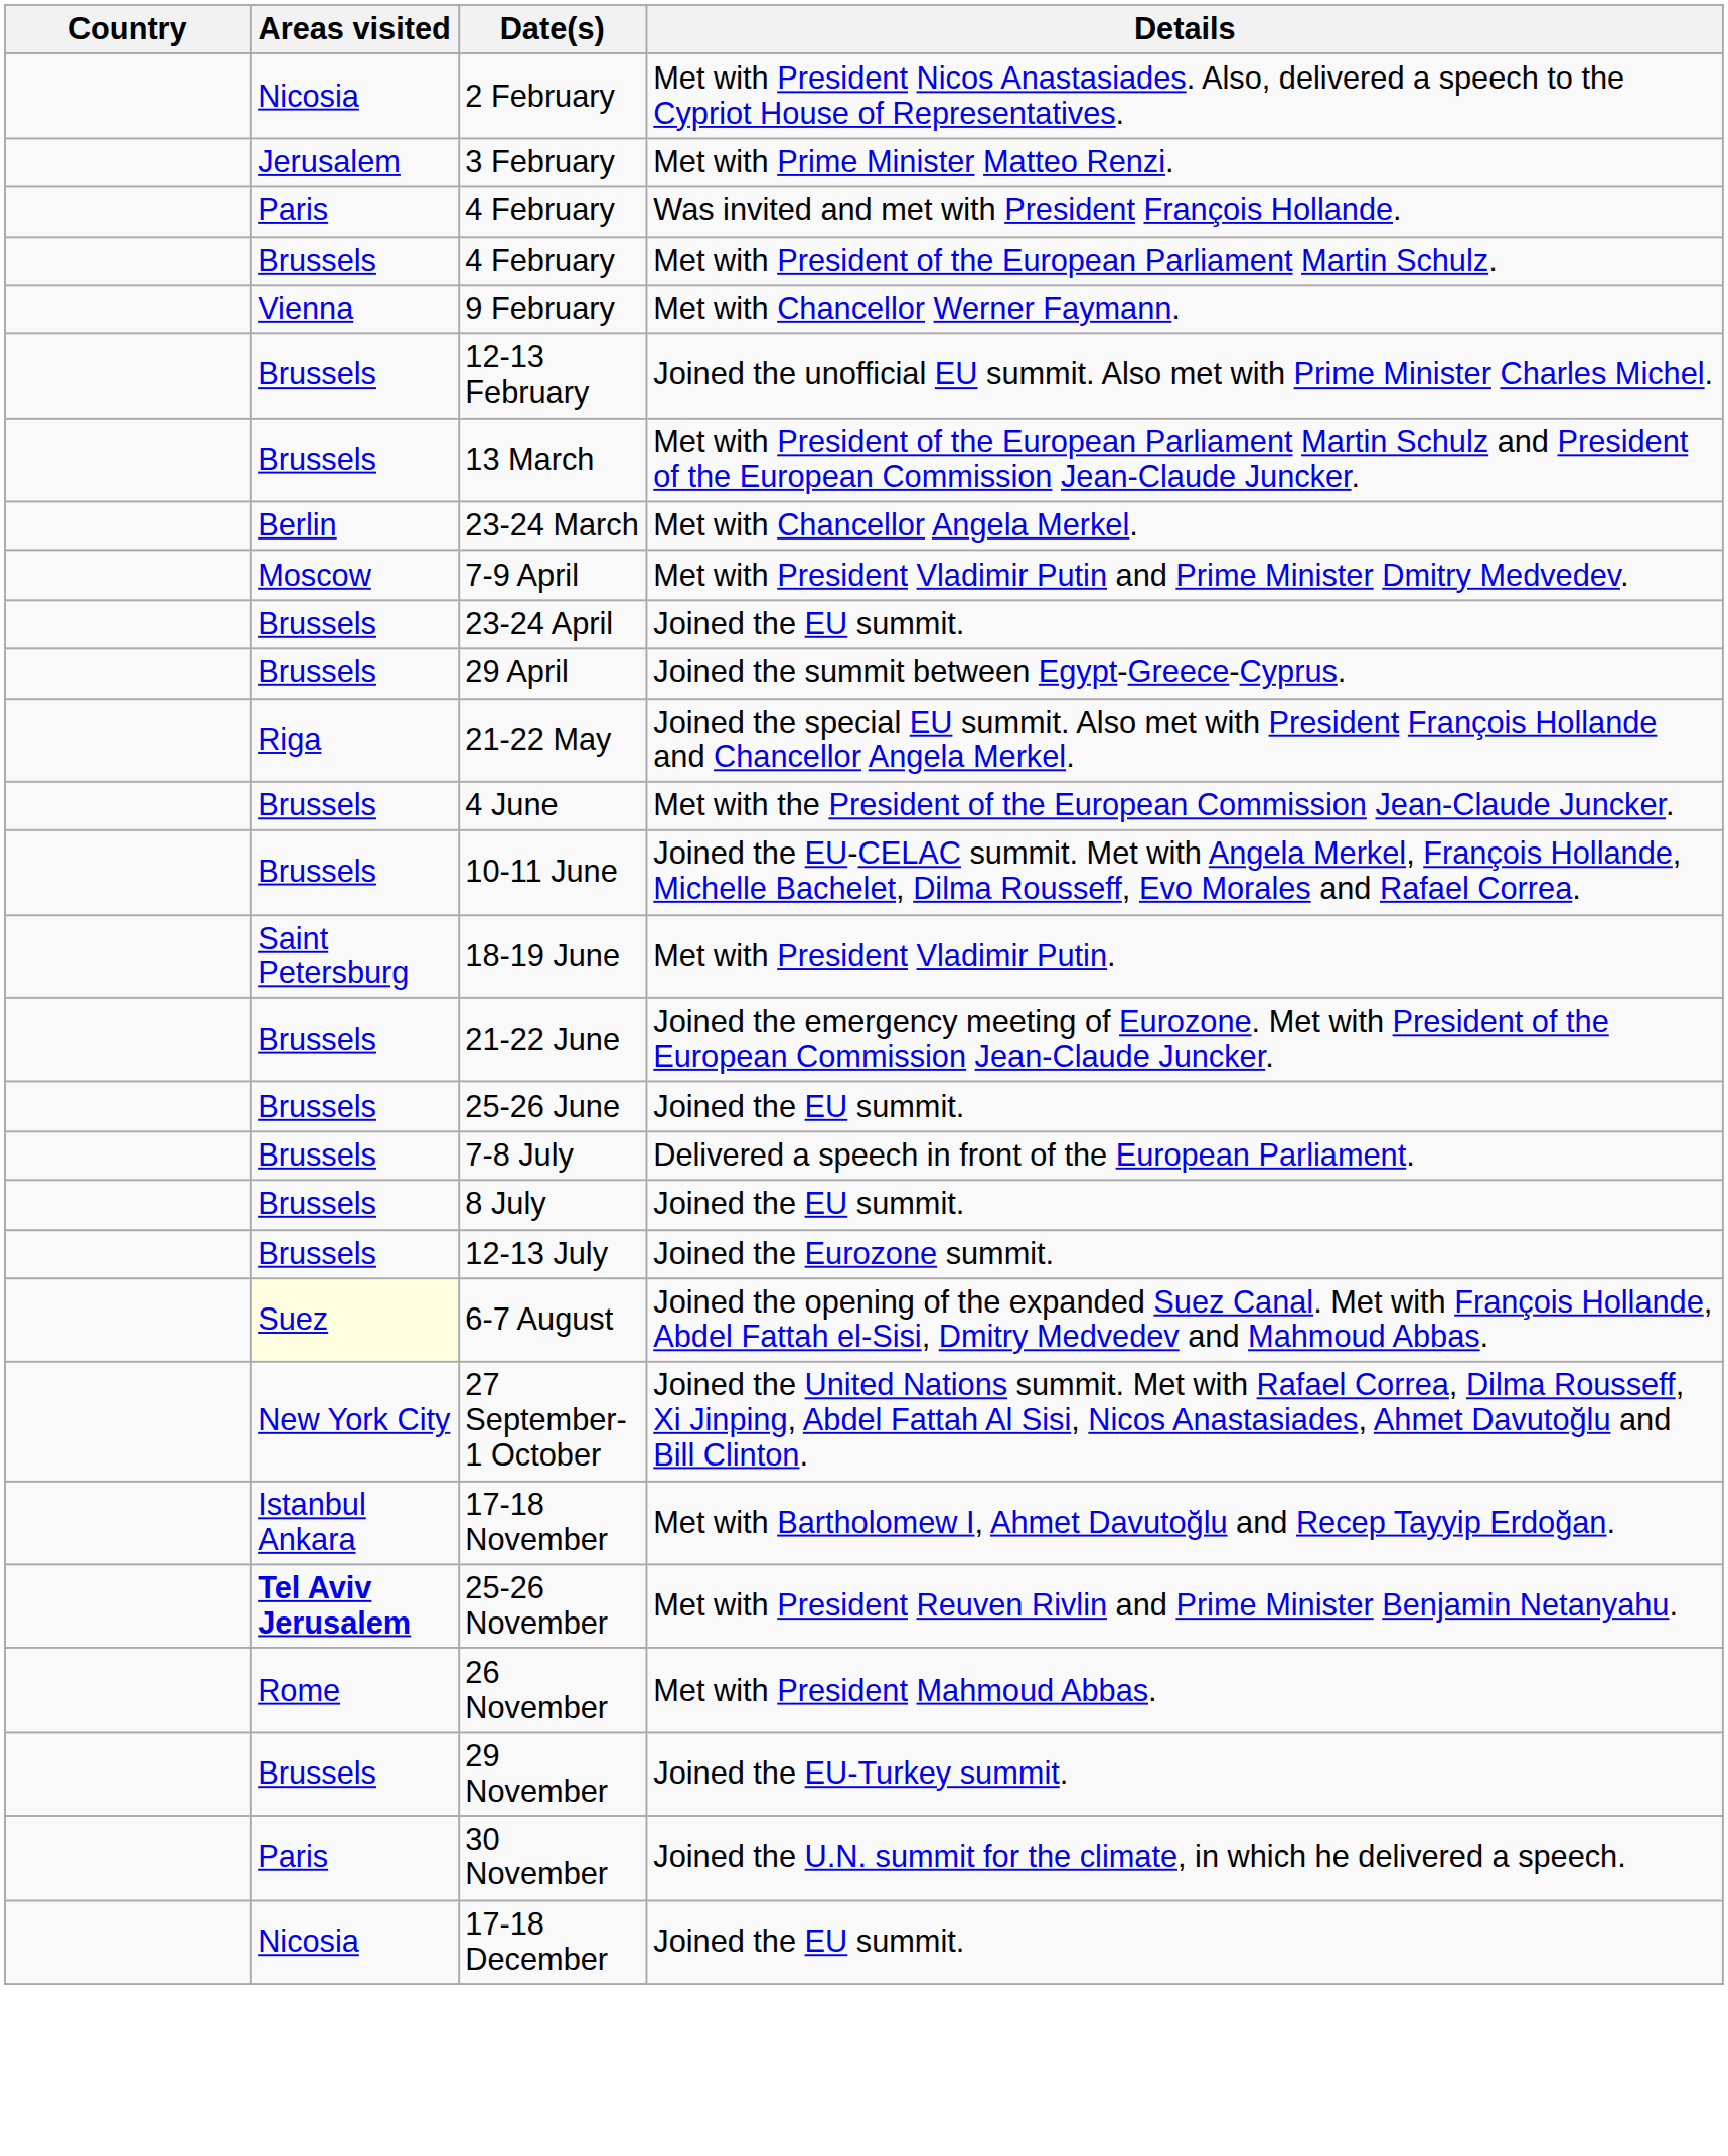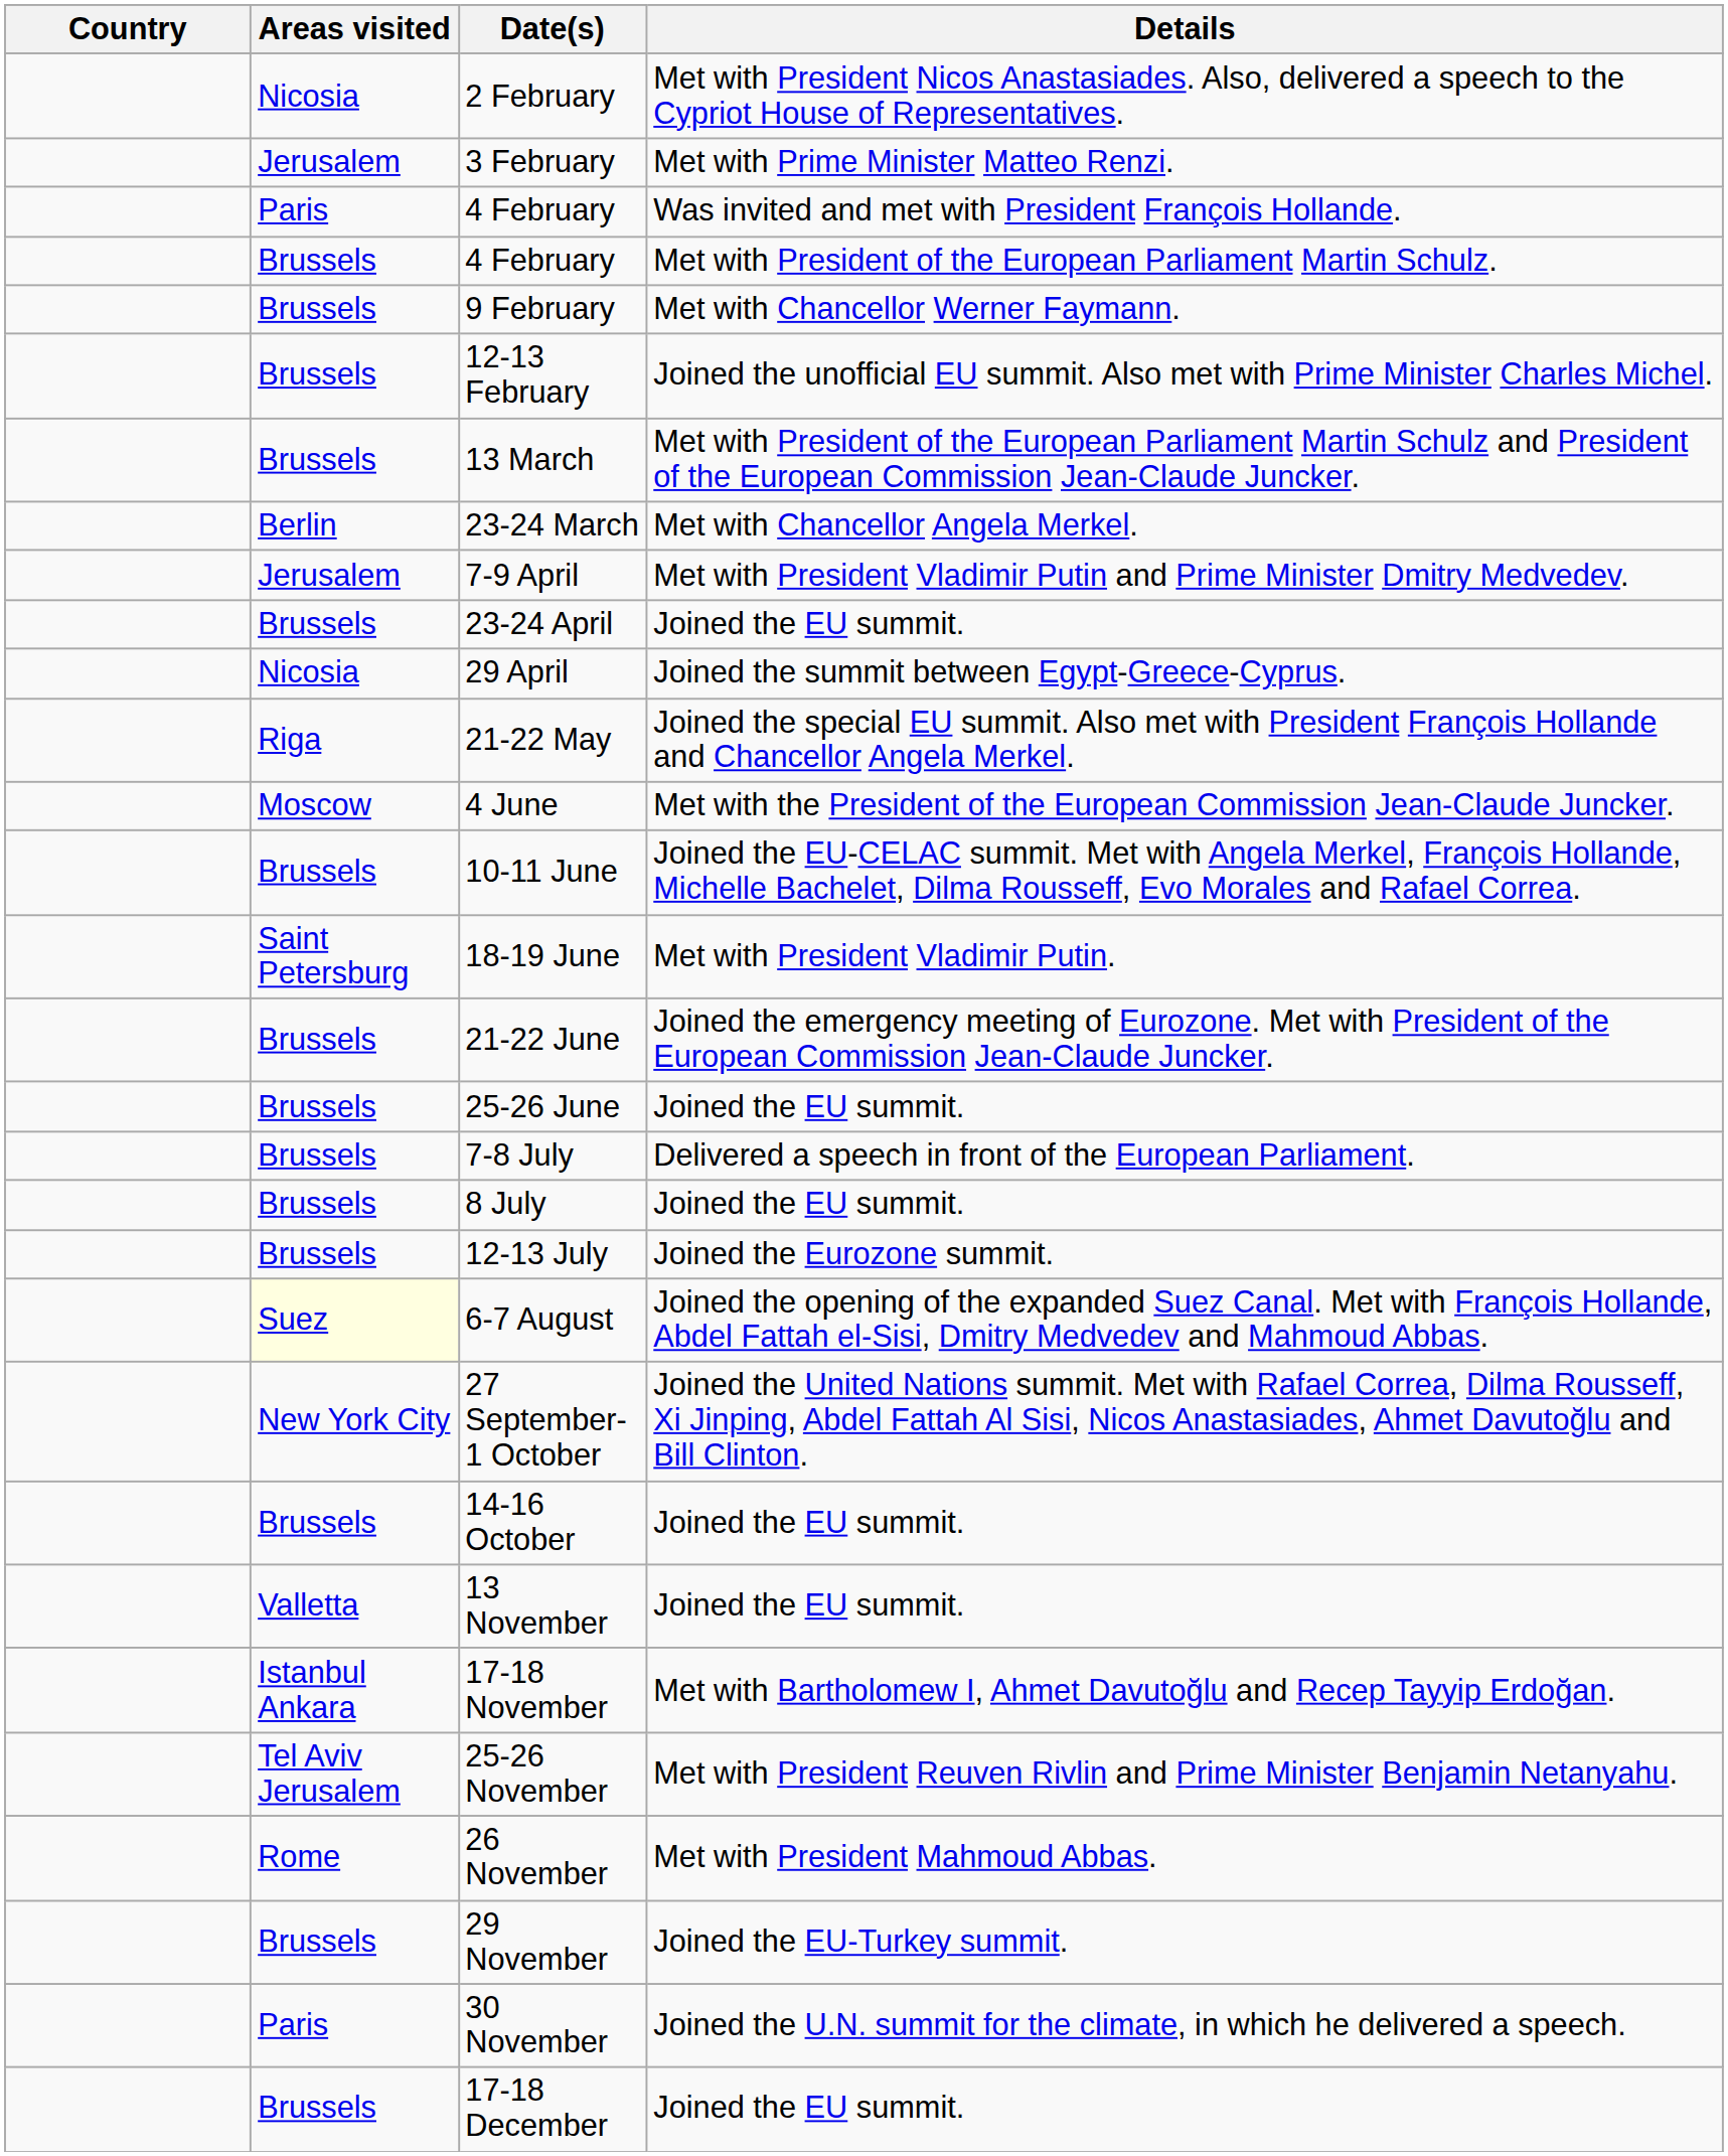9 February | Areas visited: Vienna -> Brussels
7-9 April | Areas visited: Moscow -> Jerusalem
29 April | Areas visited: Brussels -> Nicosia
4 June | Areas visited: Brussels -> Moscow
+ row: Brussels | 14-16 October | Joined the EU summit.
+ row: Valletta | 13 November | Joined the EU summit.
25-26 November | Areas visited: bold -> normal
17-18 December | Areas visited: Nicosia -> Brussels
